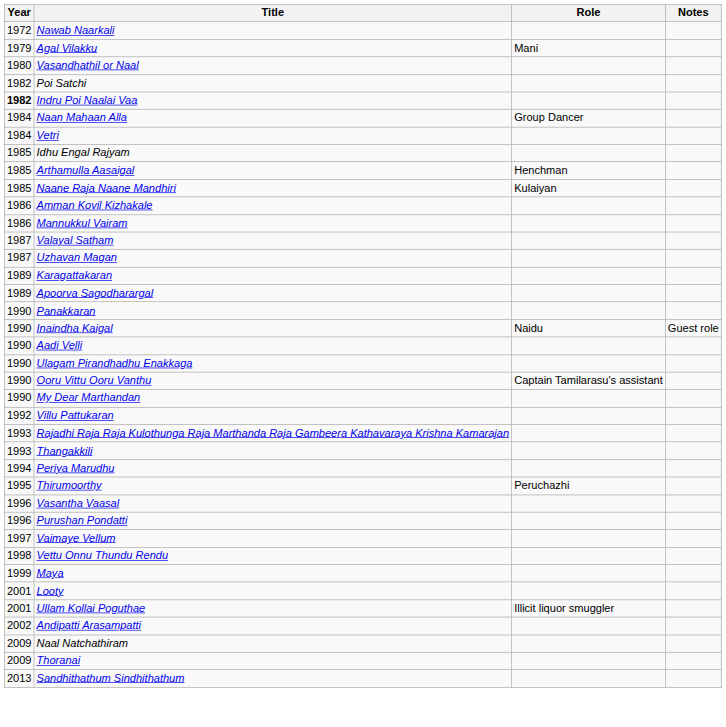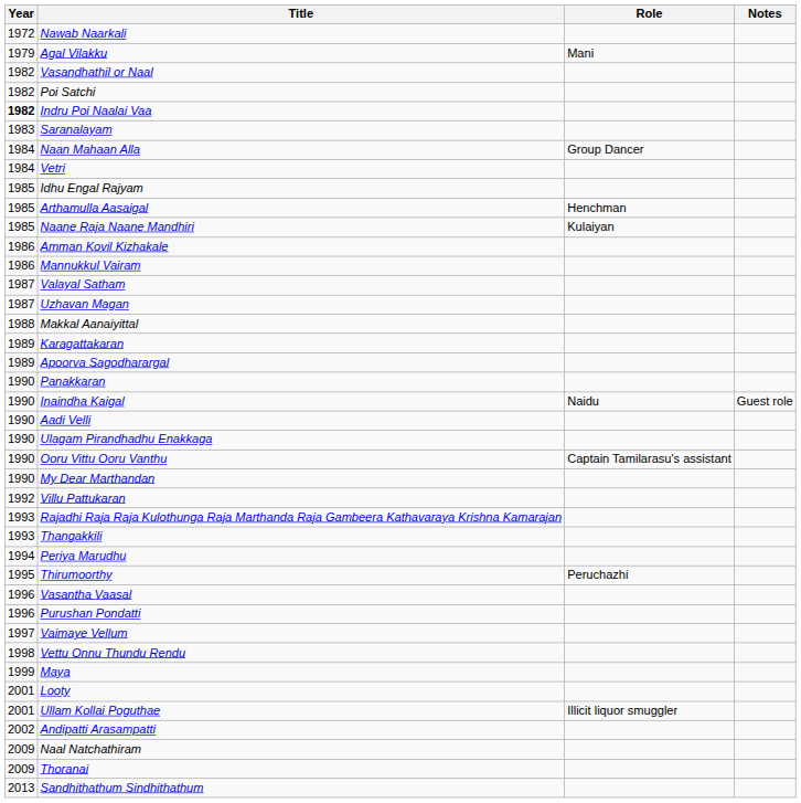Vasandhathil or Naal | Year: 1980 -> 1982
+ row: 1983 | Saranalayam
+ row: 1988 | Makkal Aanaiyittal
